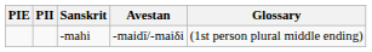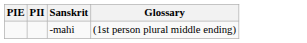- column: Avestan | -maidī/-maiδi
